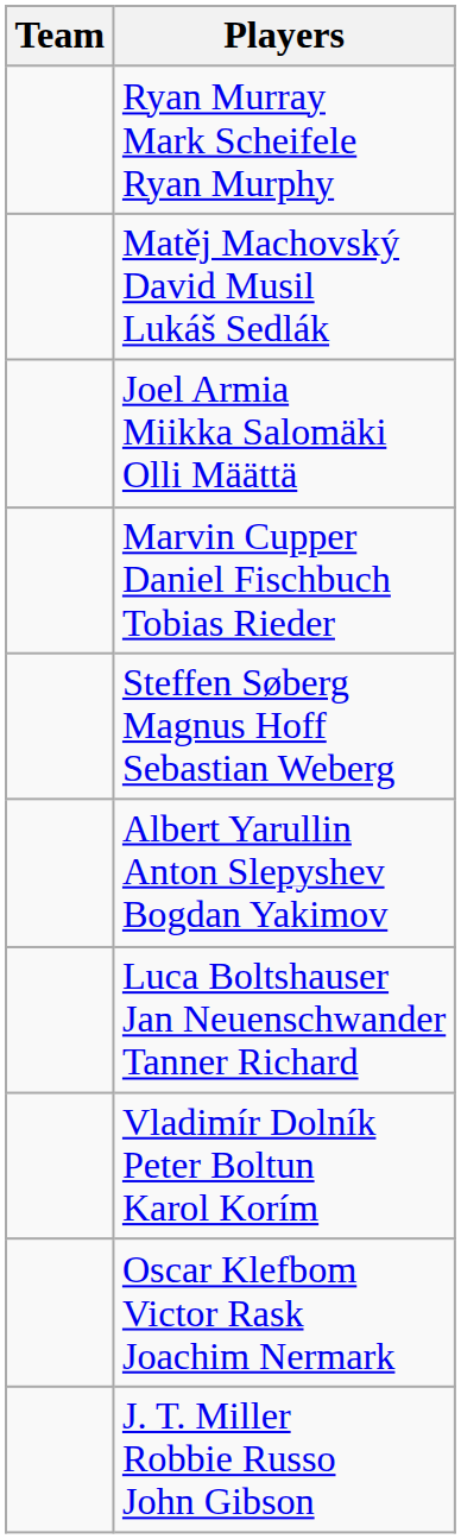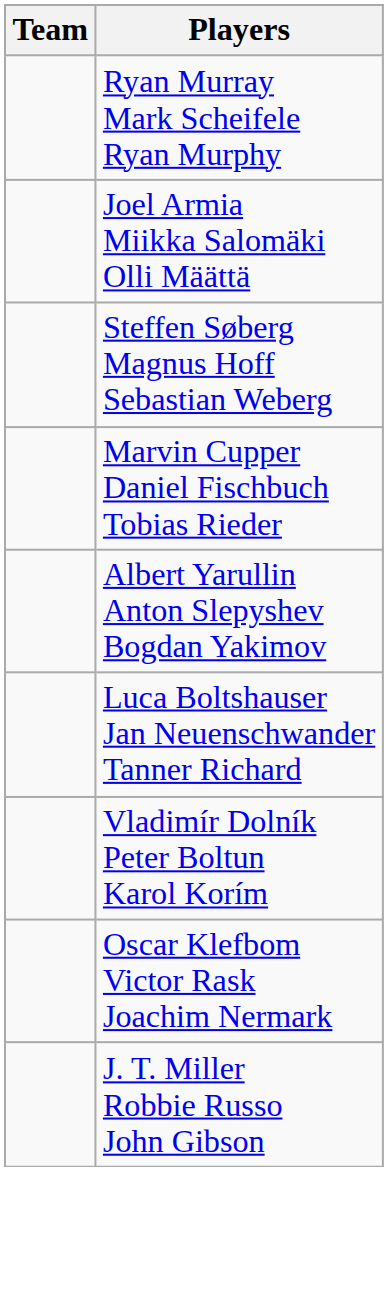- row: Matěj Machovský David Musil Lukáš Sedlák
rows swapped: Marvin Cupper Daniel Fischbuch Tobias Rieder <-> Steffen Søberg Magnus Hoff Sebastian Weberg
